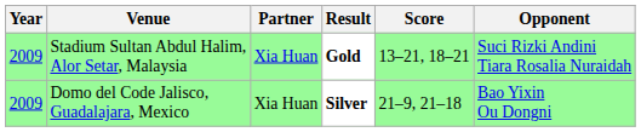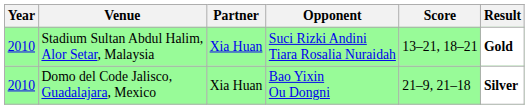columns swapped: Opponent <-> Result
Stadium Sultan Abdul Halim, Alor Setar, Malaysia | Year: 2009 -> 2010
Domo del Code Jalisco, Guadalajara, Mexico | Year: 2009 -> 2010
